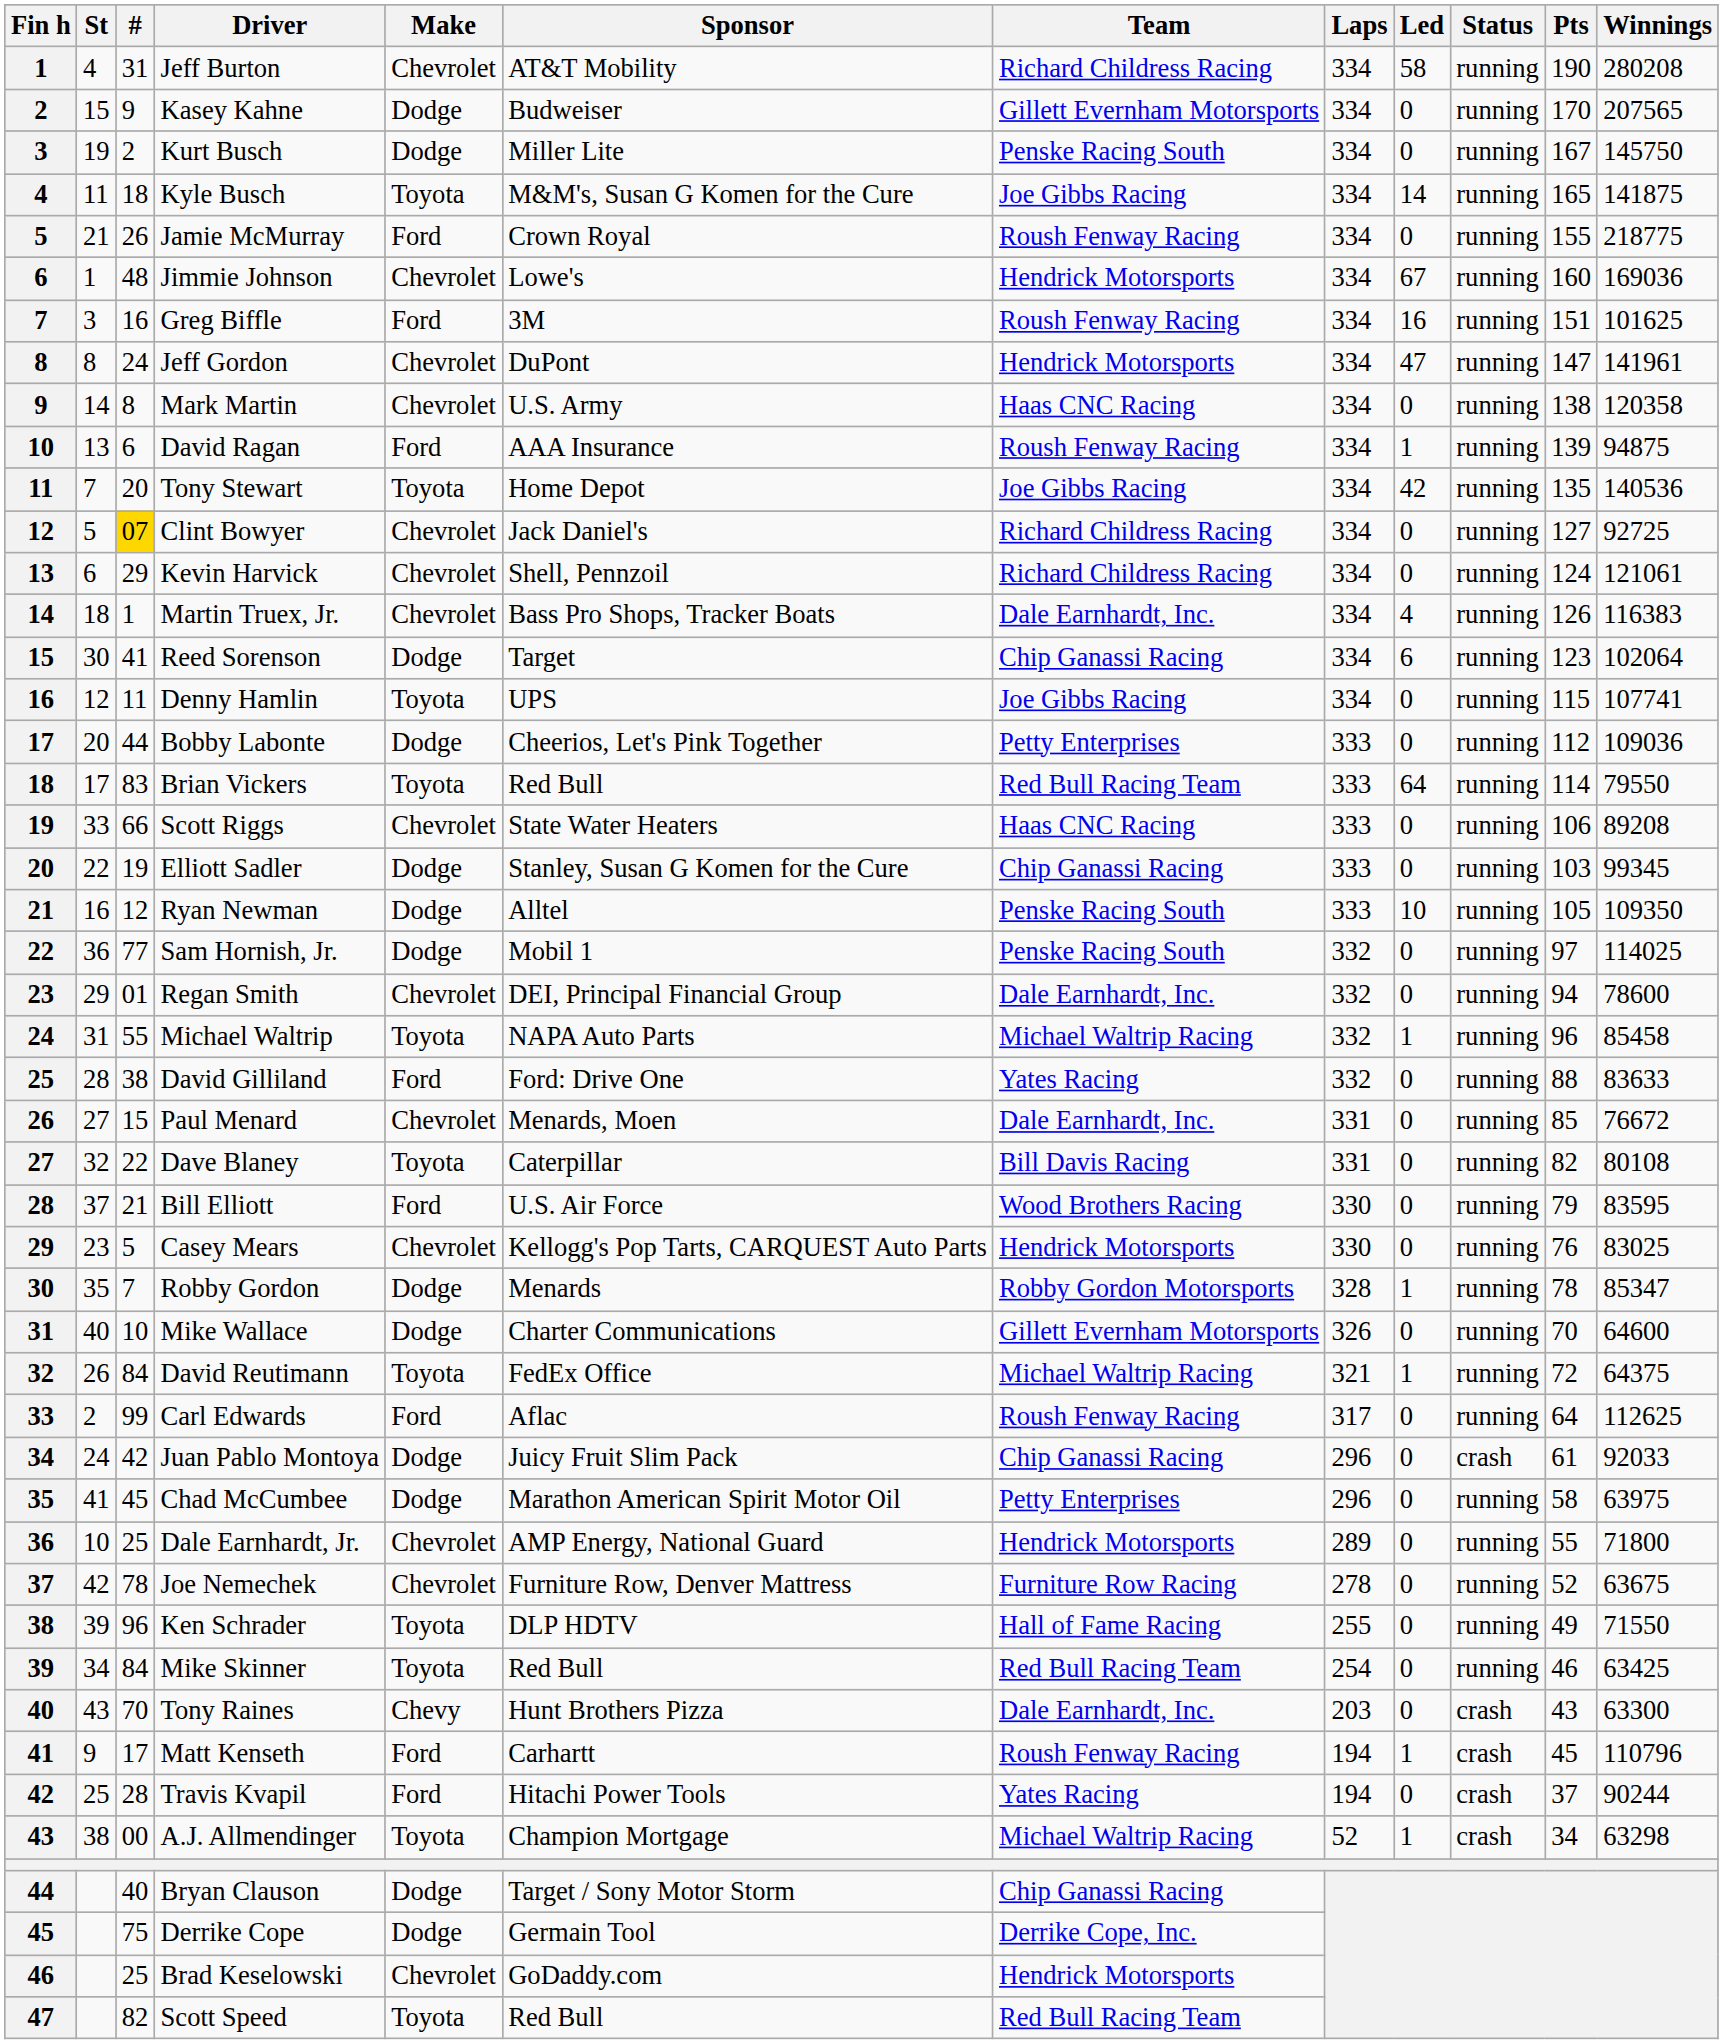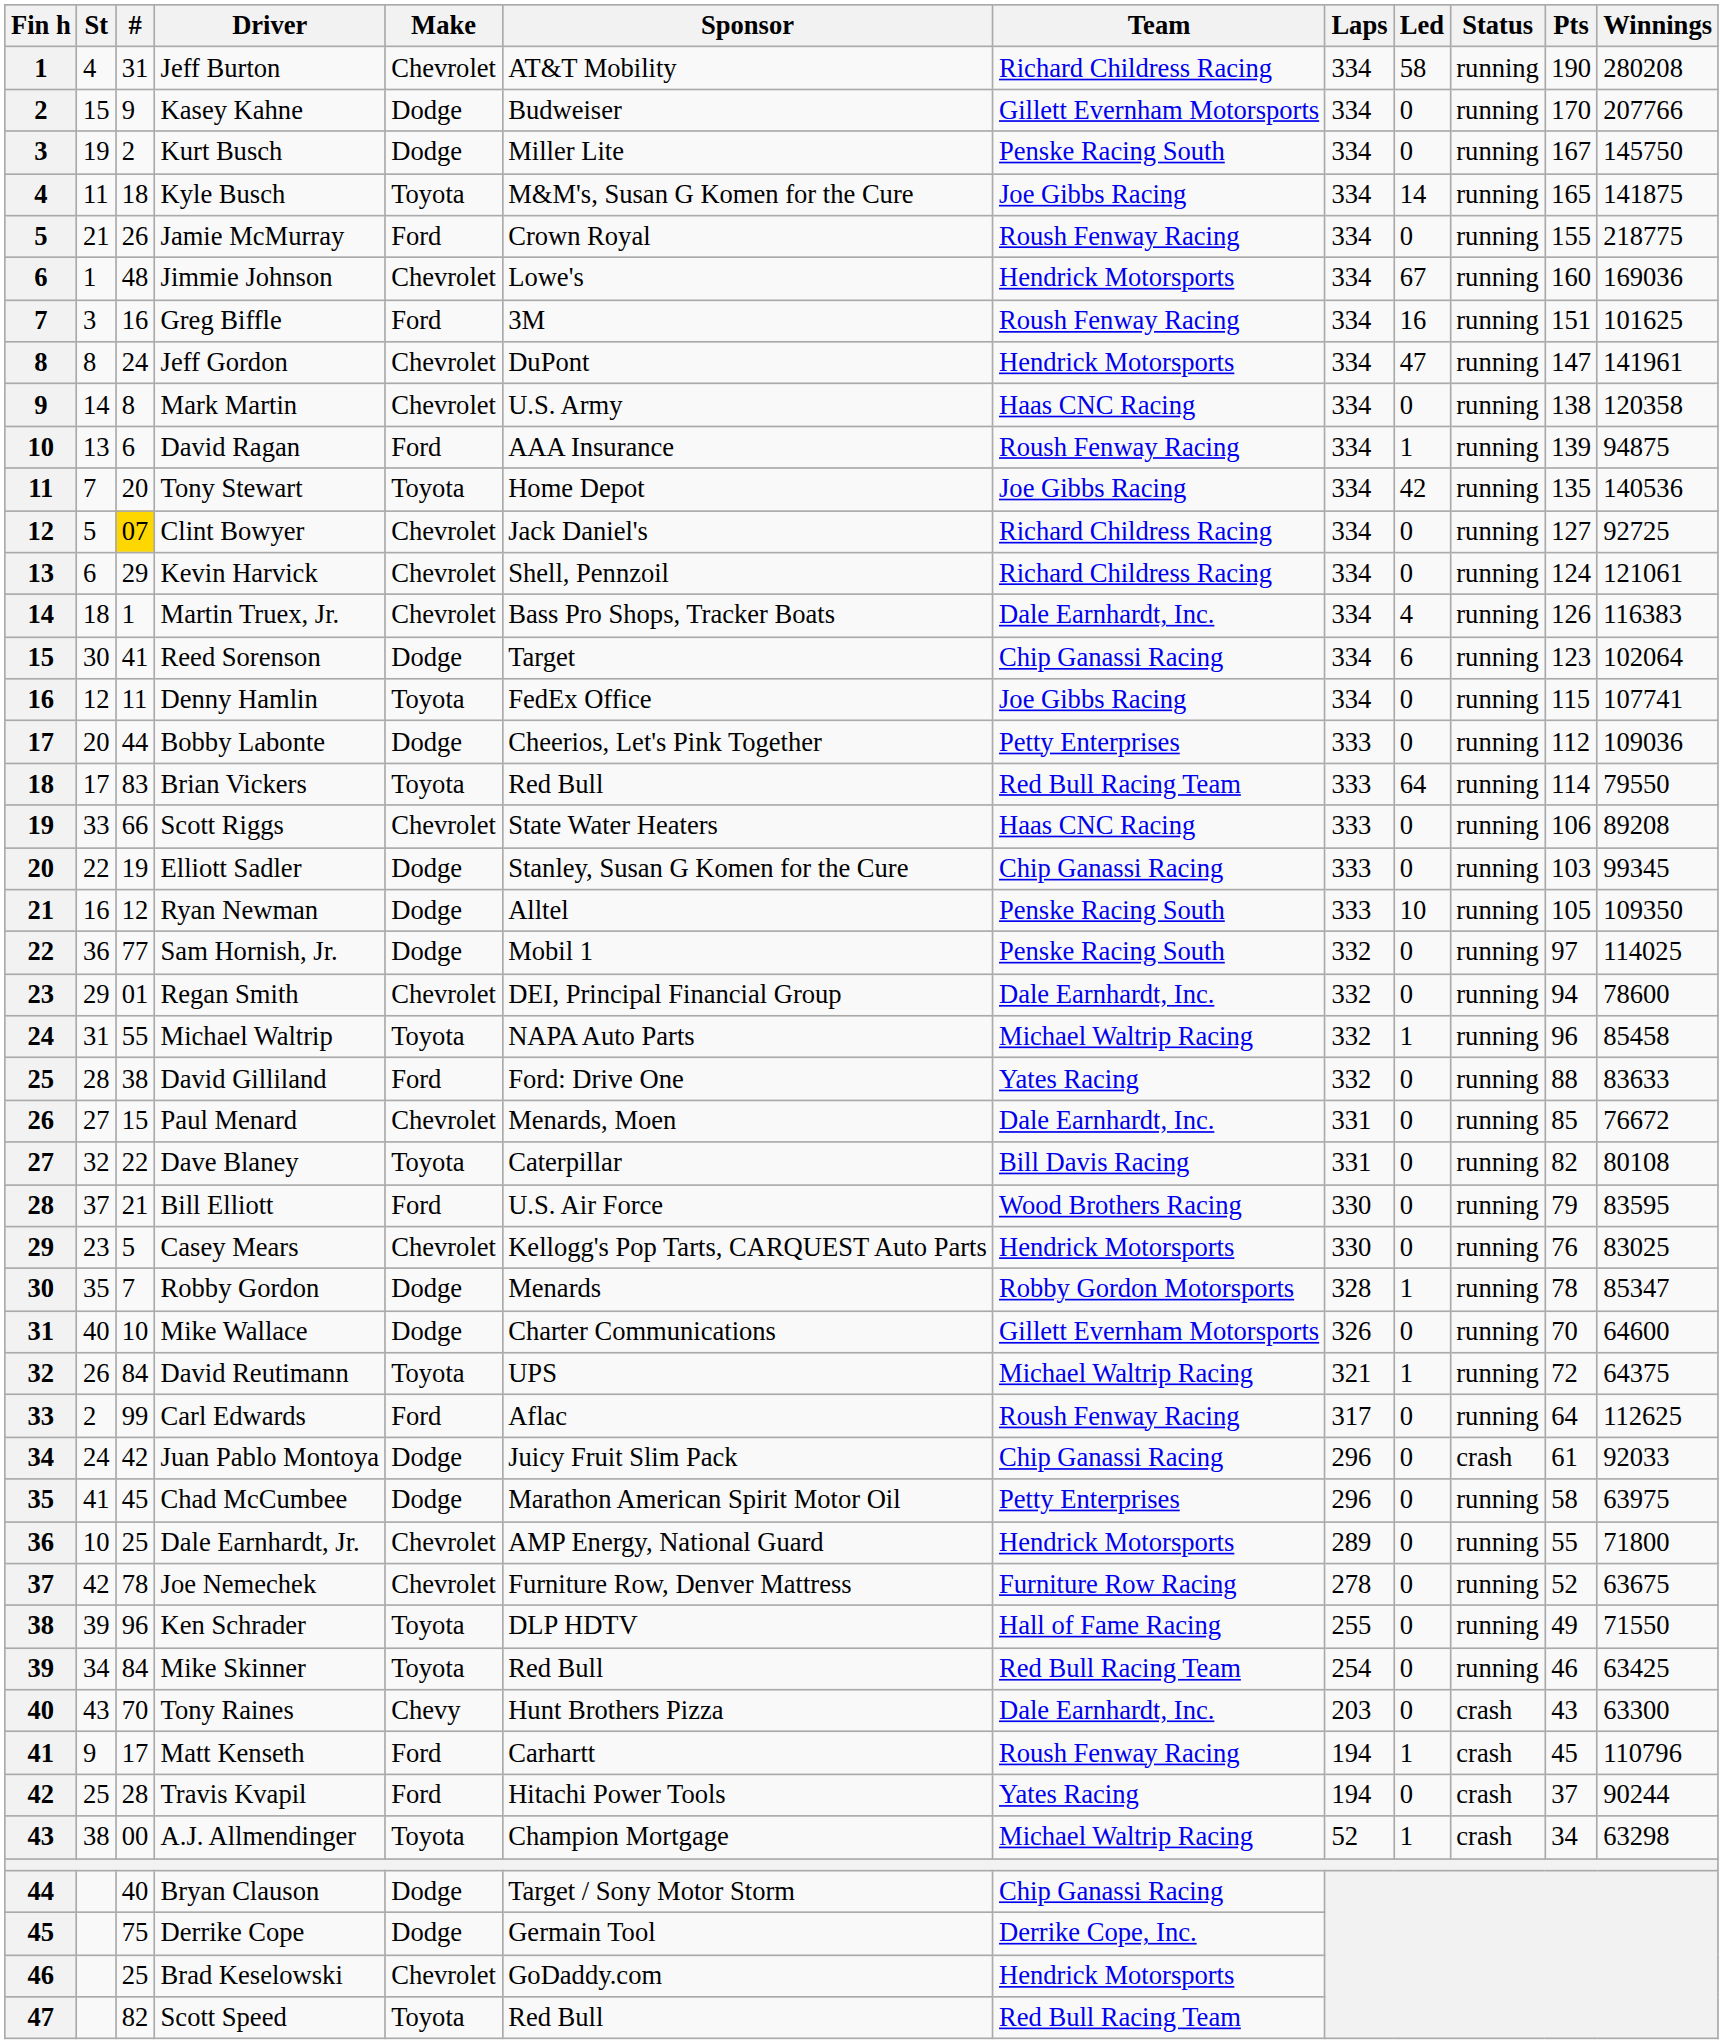Kasey Kahne | Winnings: 207565 -> 207766
Denny Hamlin | Sponsor: UPS -> FedEx Office
David Reutimann | Sponsor: FedEx Office -> UPS
